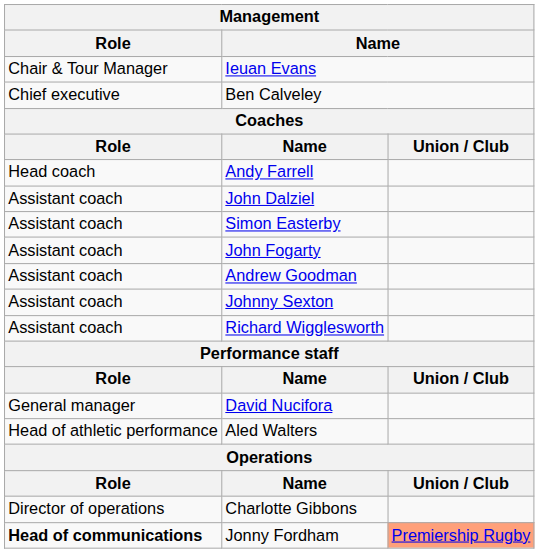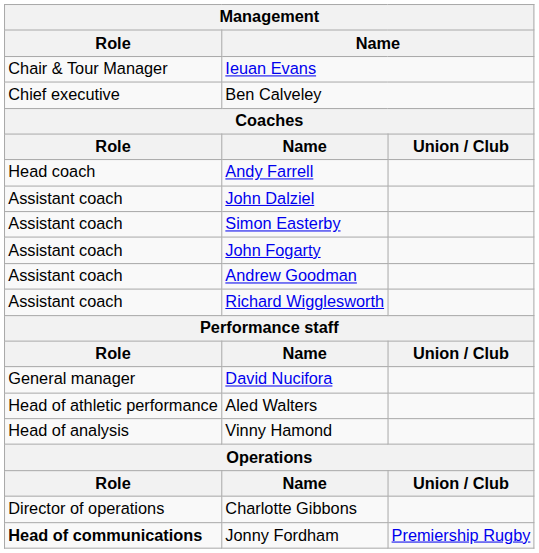- row: Assistant coach | Johnny Sexton
+ row: Head of analysis | Vinny Hamond
Jonny Fordham | column 3: lightsalmon background -> no background
